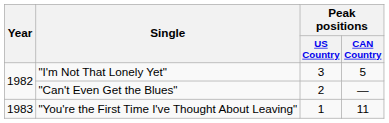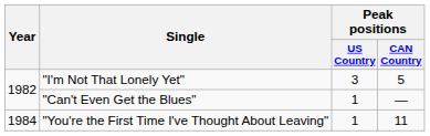"Can't Even Get the Blues" | Peak positions / US Country: 2 -> 1
"You're the First Time I've Thought About Leaving" | Year: 1983 -> 1984
